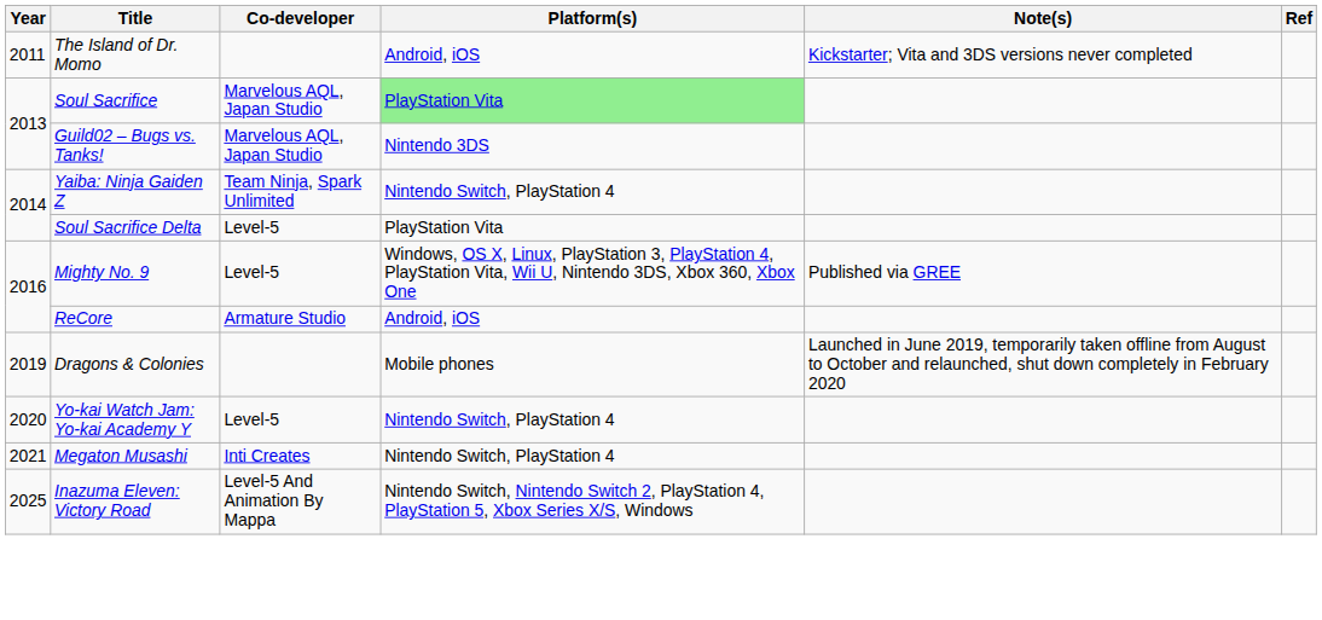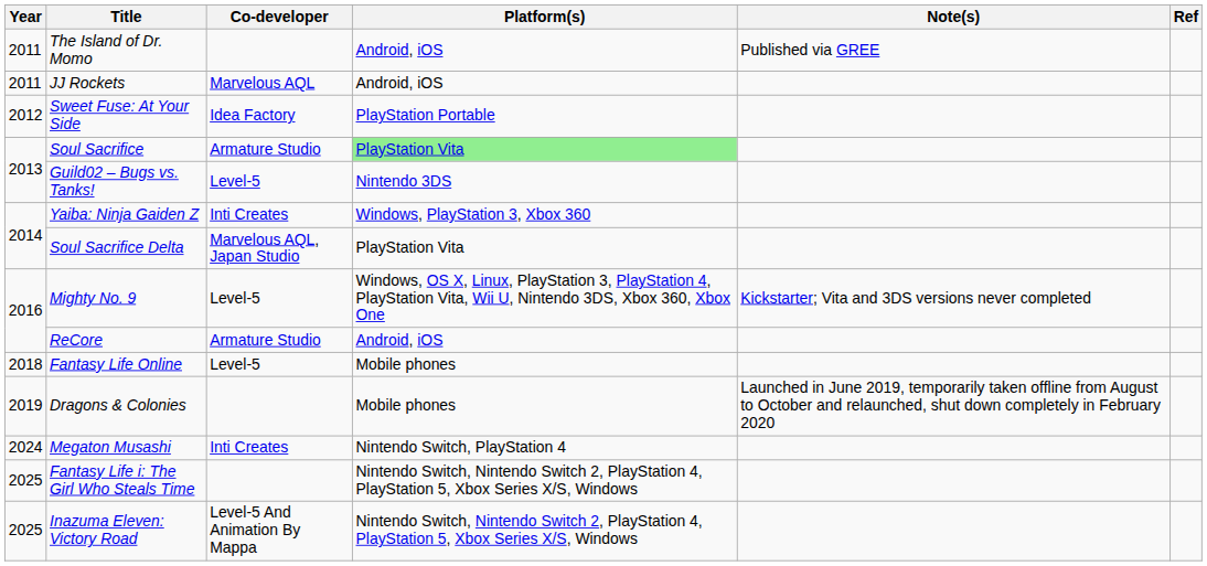The Island of Dr. Momo | Note(s): Kickstarter; Vita and 3DS versions never completed -> Published via GREE
+ row: 2011 | JJ Rockets | Marvelous AQL | Android, iOS
+ row: 2012 | Sweet Fuse: At Your Side | Idea Factory | PlayStation Portable
Soul Sacrifice | Co-developer: Marvelous AQL, Japan Studio -> Armature Studio
Guild02 – Bugs vs. Tanks! | Co-developer: Marvelous AQL, Japan Studio -> Level-5
Yaiba: Ninja Gaiden Z | Co-developer: Team Ninja, Spark Unlimited -> Inti Creates
Yaiba: Ninja Gaiden Z | Platform(s): Nintendo Switch, PlayStation 4 -> Windows, PlayStation 3, Xbox 360
Soul Sacrifice Delta | Co-developer: Level-5 -> Marvelous AQL, Japan Studio
Mighty No. 9 | Note(s): Published via GREE -> Kickstarter; Vita and 3DS versions never completed
+ row: 2018 | Fantasy Life Online | Level-5 | Mobile phones
- row: 2020 | Yo-kai Watch Jam: Yo-kai Academy Y | Level-5 | Nintendo Switch, PlayStation 4
Megaton Musashi | Year: 2021 -> 2024
+ row: 2025 | Fantasy Life i: The Girl Who Steals Time | Nintendo Switch, Nintendo Switch 2, PlayStation 4, PlayStation 5, Xbox Series X/S, Windows
